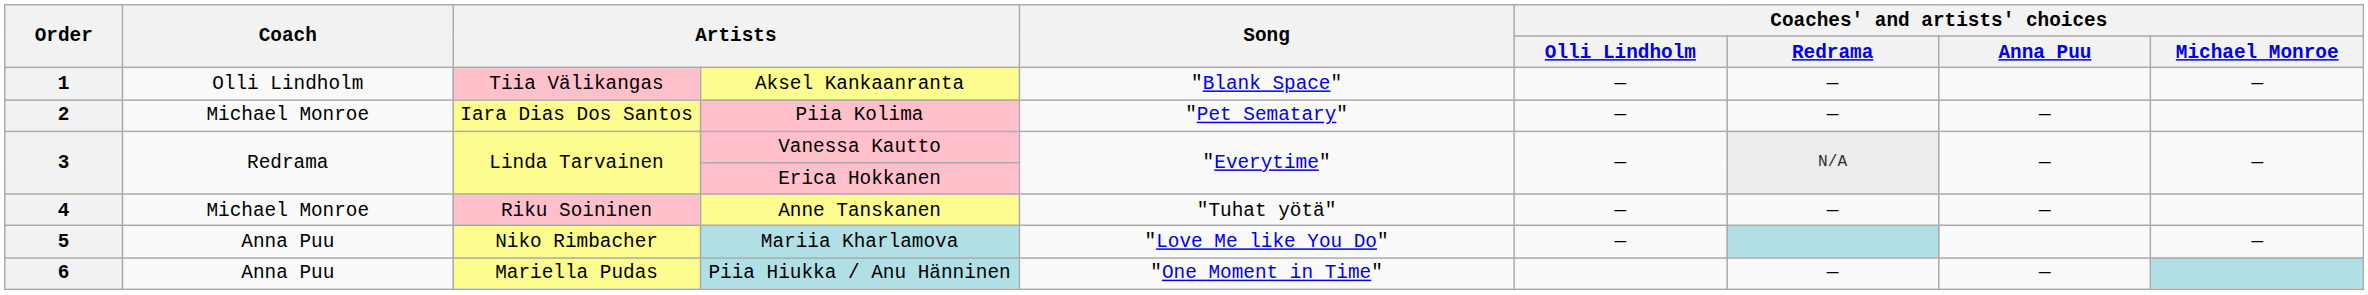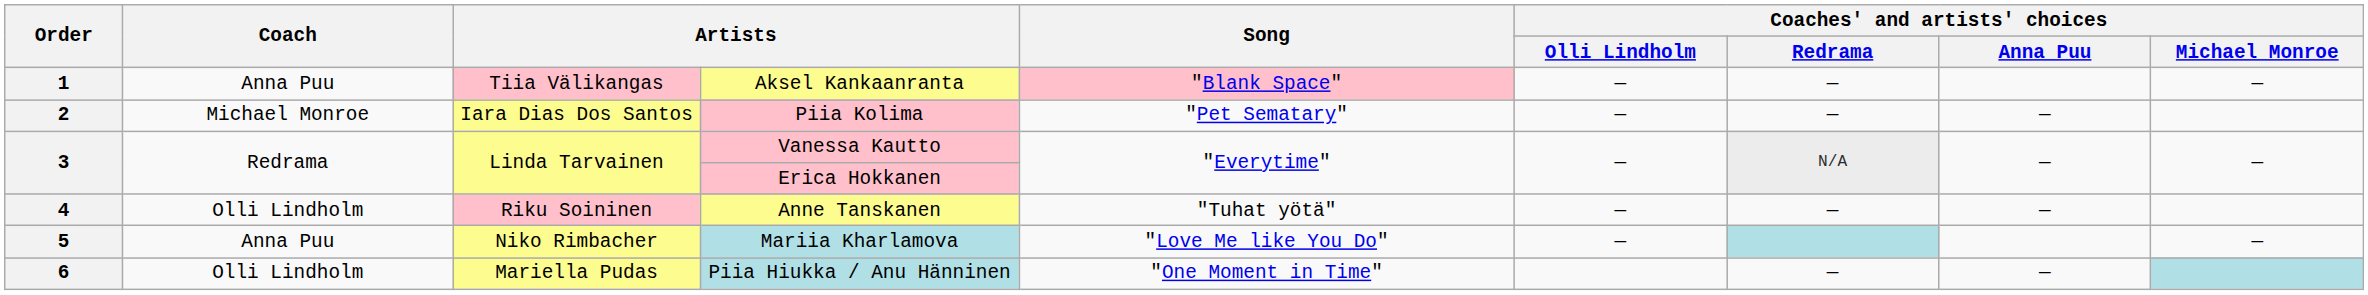Aksel Kankaanranta | Coach: Olli Lindholm -> Anna Puu
Aksel Kankaanranta | Song: no background -> pink background
Anne Tanskanen | Coach: Michael Monroe -> Olli Lindholm
Piia Hiukka / Anu Hänninen | Coach: Anna Puu -> Olli Lindholm
